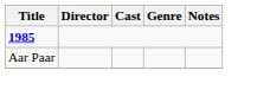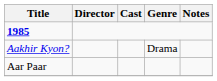+ row: Aakhir Kyon? | Drama
